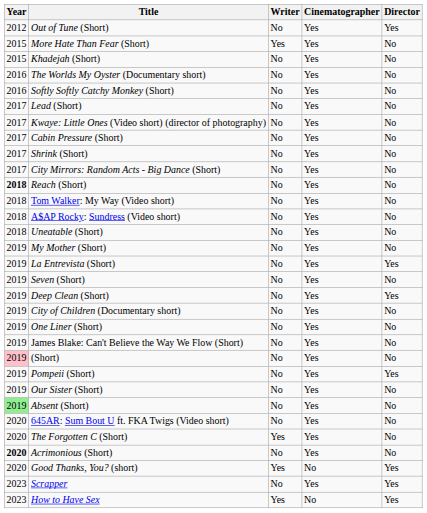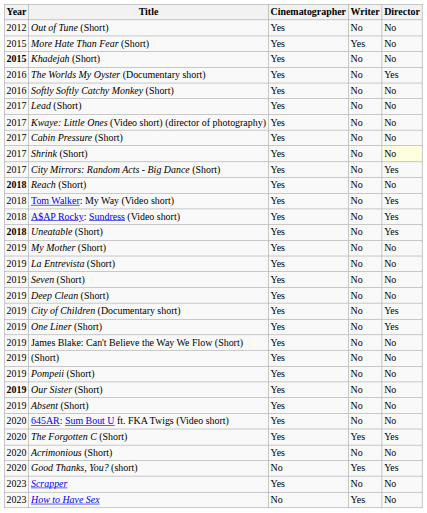columns swapped: Cinematographer <-> Writer
Out of Tune (Short) | Director: Yes -> No
Khadejah (Short) | Year: normal -> bold
The Worlds My Oyster (Documentary short) | Director: No -> Yes
Shrink (Short) | Director: no background -> lightyellow background
City Mirrors: Random Acts - Big Dance (Short) | Director: No -> Yes
Tom Walker: My Way (Video short) | Director: No -> Yes
A$AP Rocky: Sundress (Video short) | Director: No -> Yes
Uneatable (Short) | Year: normal -> bold
Uneatable (Short) | Director: No -> Yes
La Entrevista (Short) | Director: Yes -> No
Deep Clean (Short) | Director: Yes -> No
City of Children (Documentary short) | Director: No -> Yes
One Liner (Short) | Director: No -> Yes
(Short) | Year: pink background -> no background
Pompeii (Short) | Director: Yes -> No
Our Sister (Short) | Year: normal -> bold
Absent (Short) | Year: lightgreen background -> no background
The Forgotten C (Short) | Director: No -> Yes
Acrimonious (Short) | Year: bold -> normal
Scrapper | Director: Yes -> No
How to Have Sex | Director: Yes -> No
